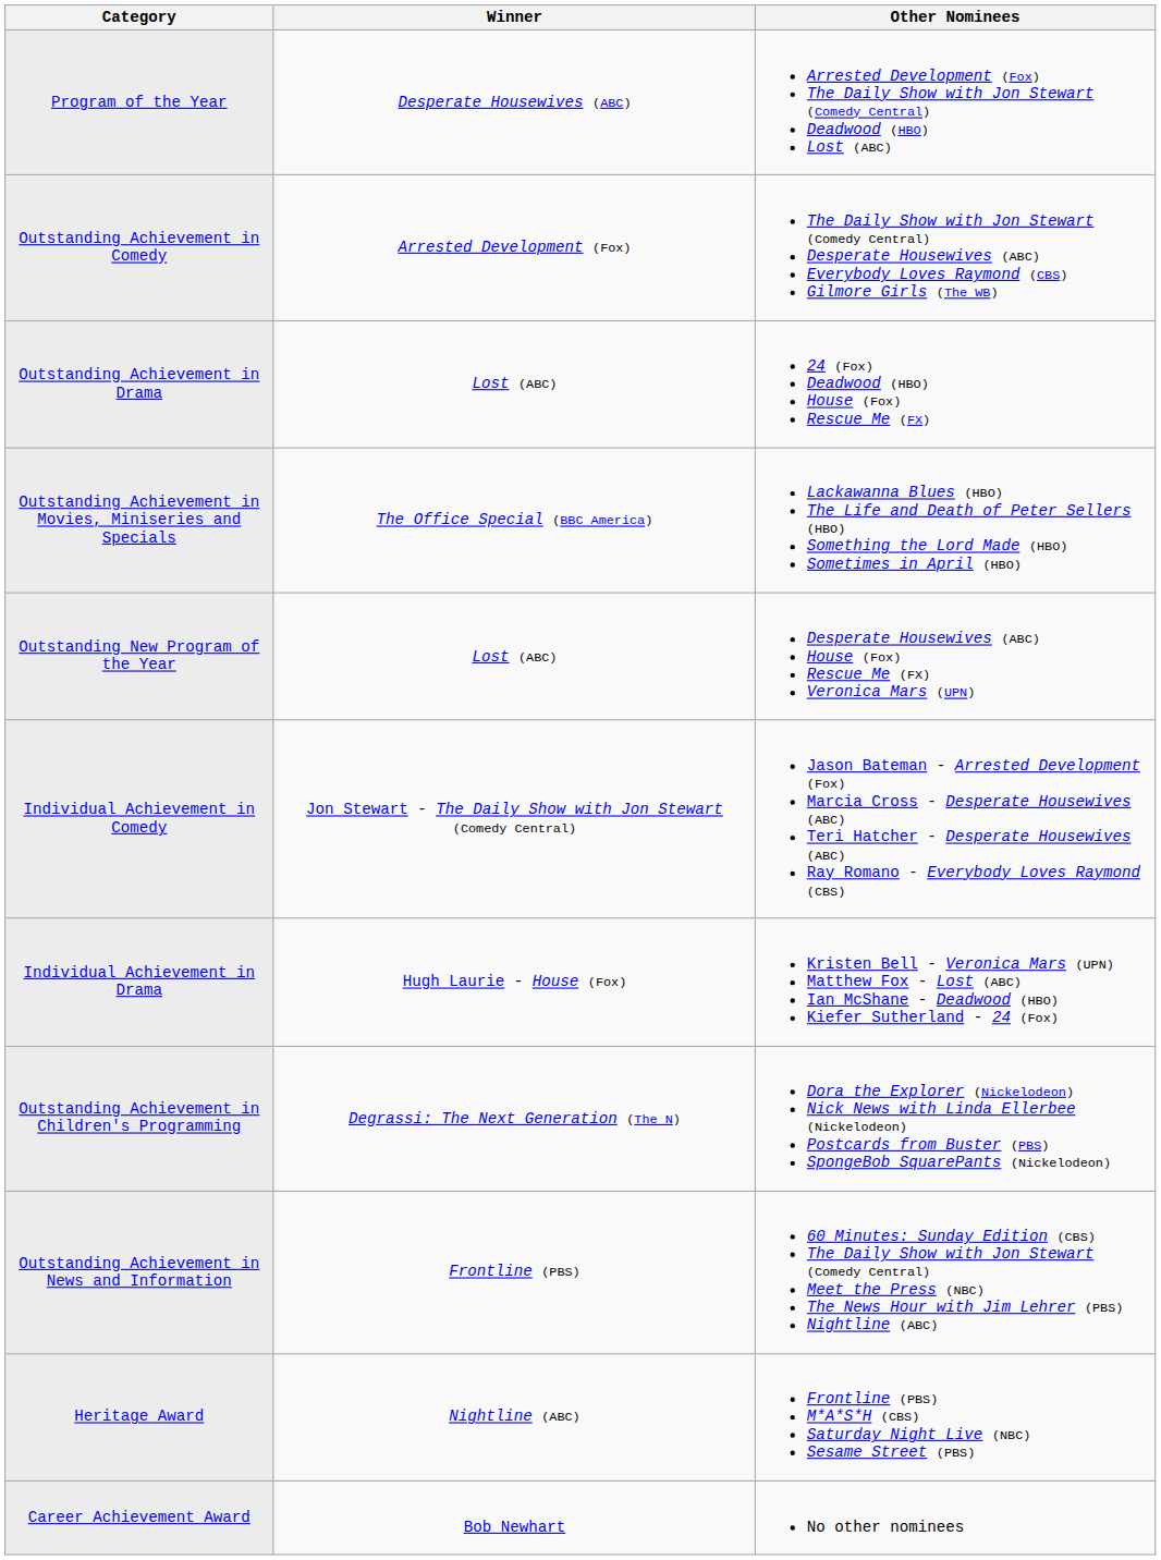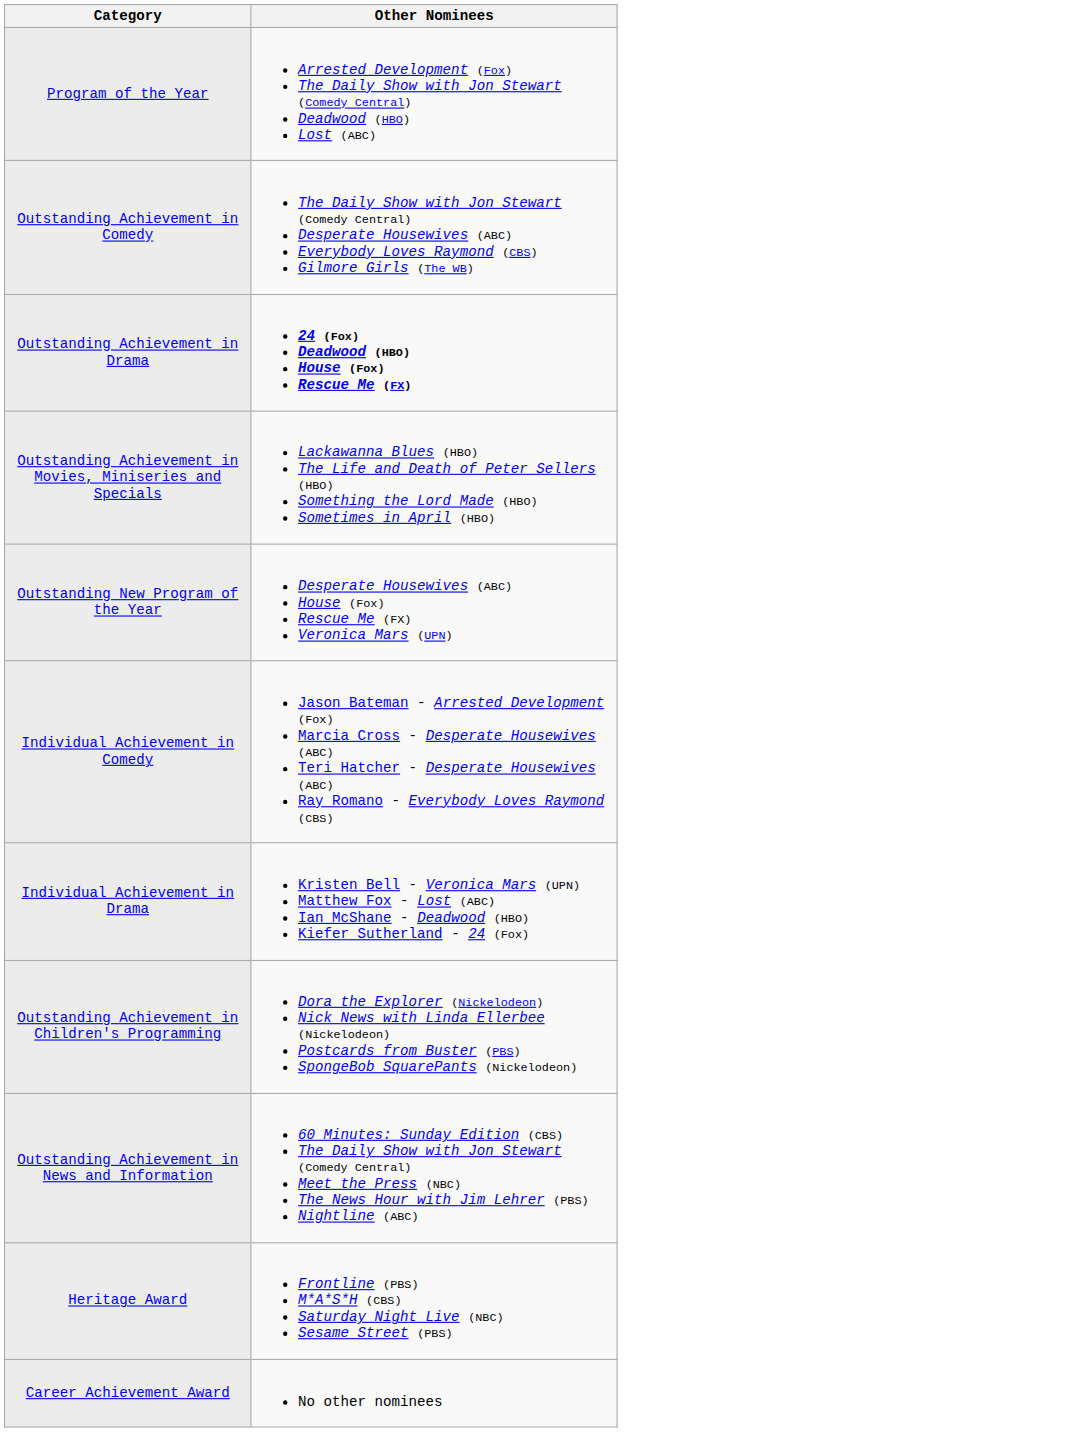- column: Winner | Desperate Housewives (ABC) | Arrested Development (Fox) | Lost (ABC) | The Office Special (BBC America) | Lost (ABC) | Jon Stewart - The Daily Show with Jon Stewart (Comedy Central) | Hugh Laurie - House (Fox) | Degrassi: The Next Generation (The N) | Frontline (PBS) | Nightline (ABC) | Bob Newhart
Outstanding Achievement in Drama | Other Nominees: normal -> bold
